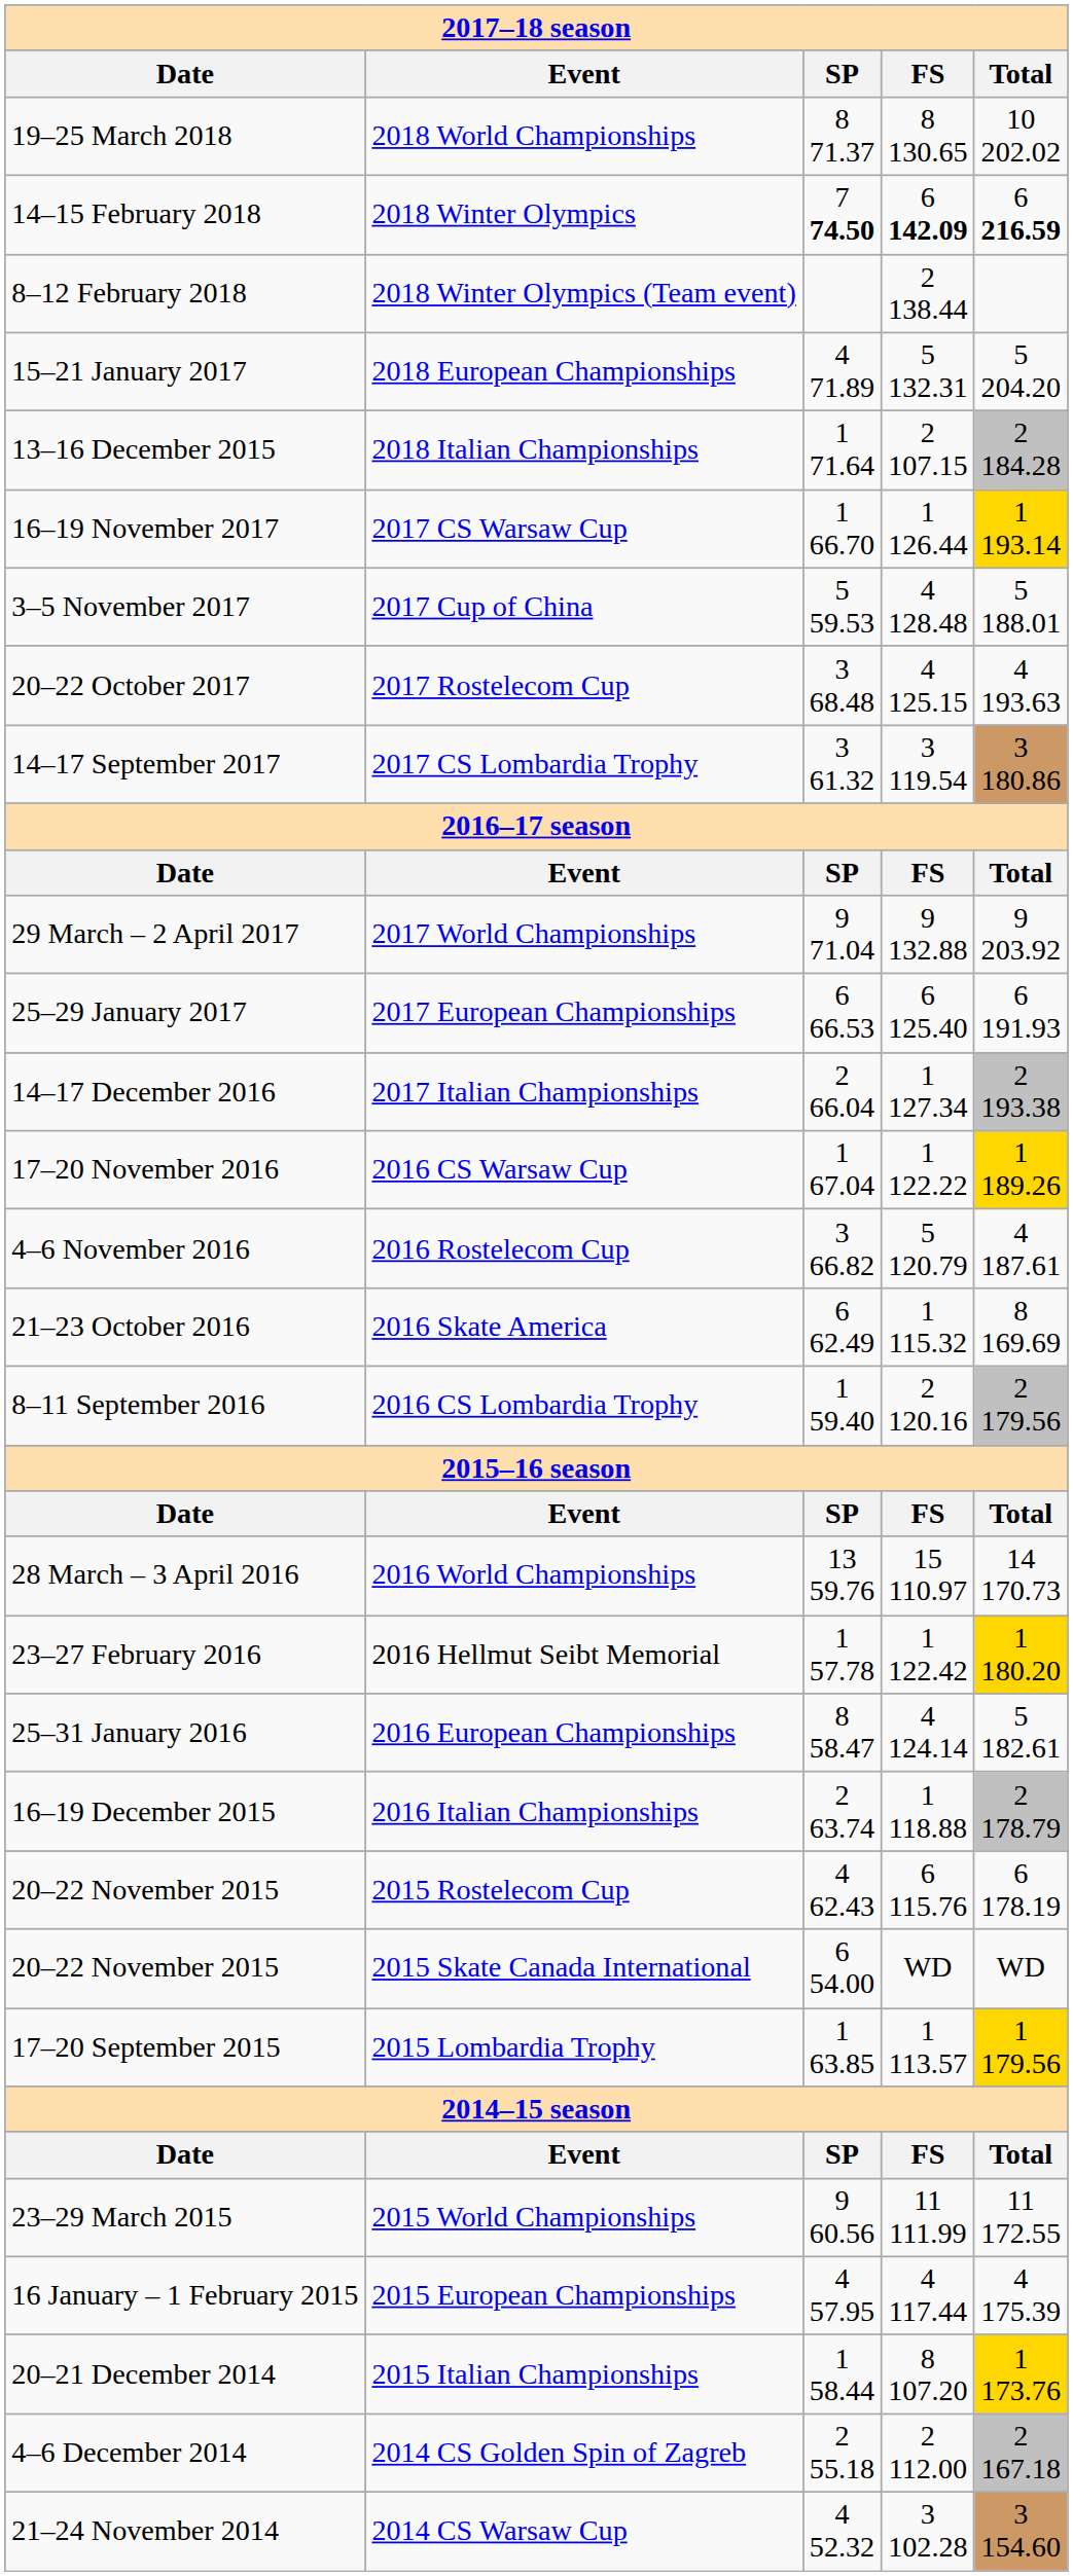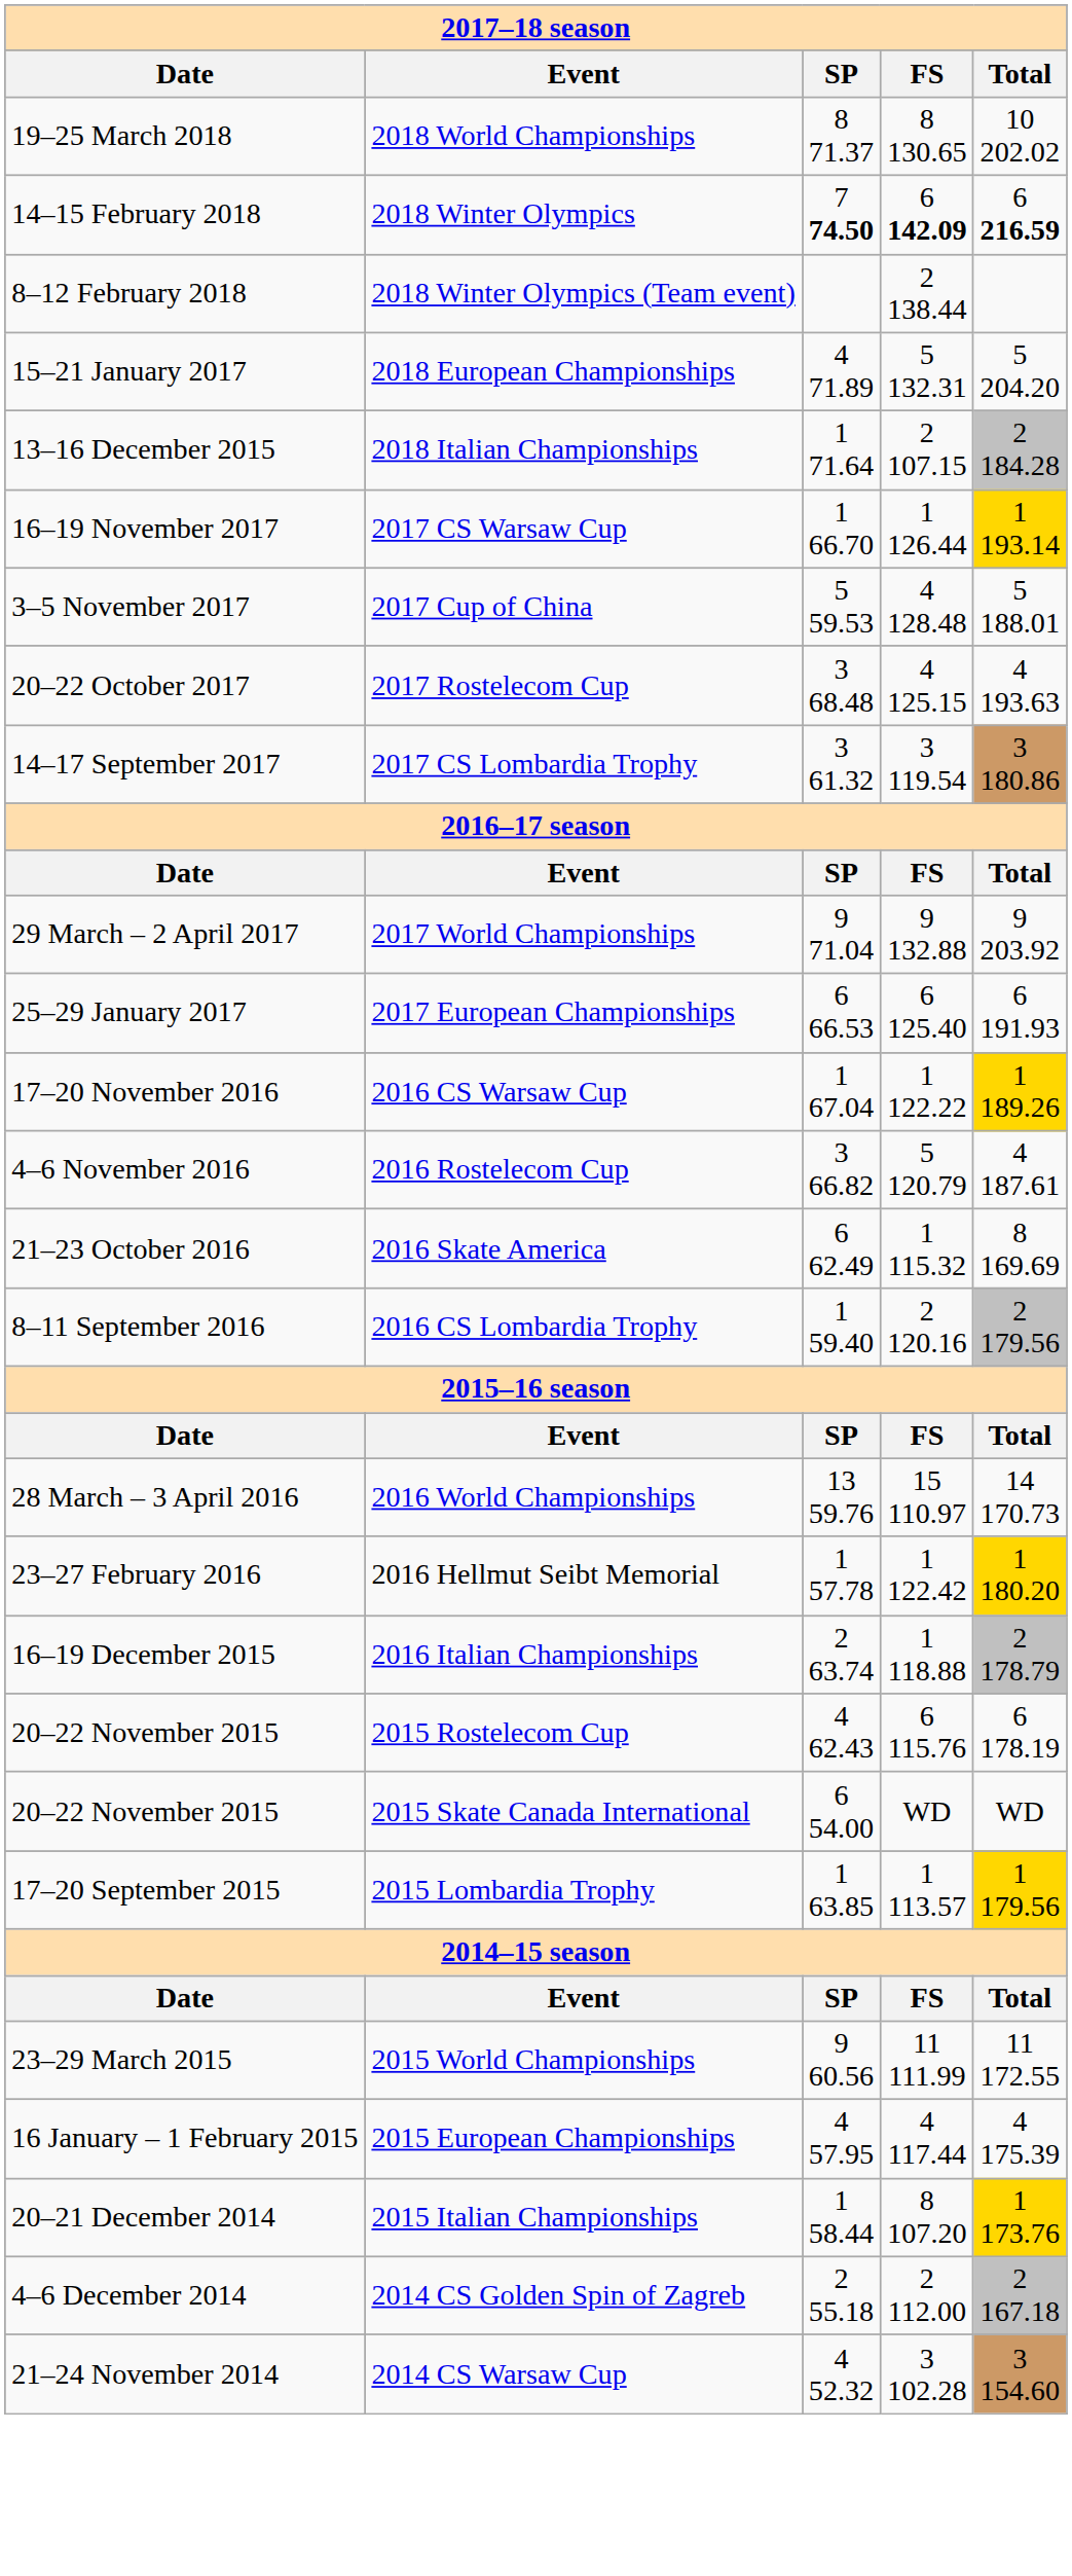- row: 14–17 December 2016 | 2017 Italian Championships | 2 66.04 | 1 127.34 | 2 193.38
- row: 25–31 January 2016 | 2016 European Championships | 8 58.47 | 4 124.14 | 5 182.61
